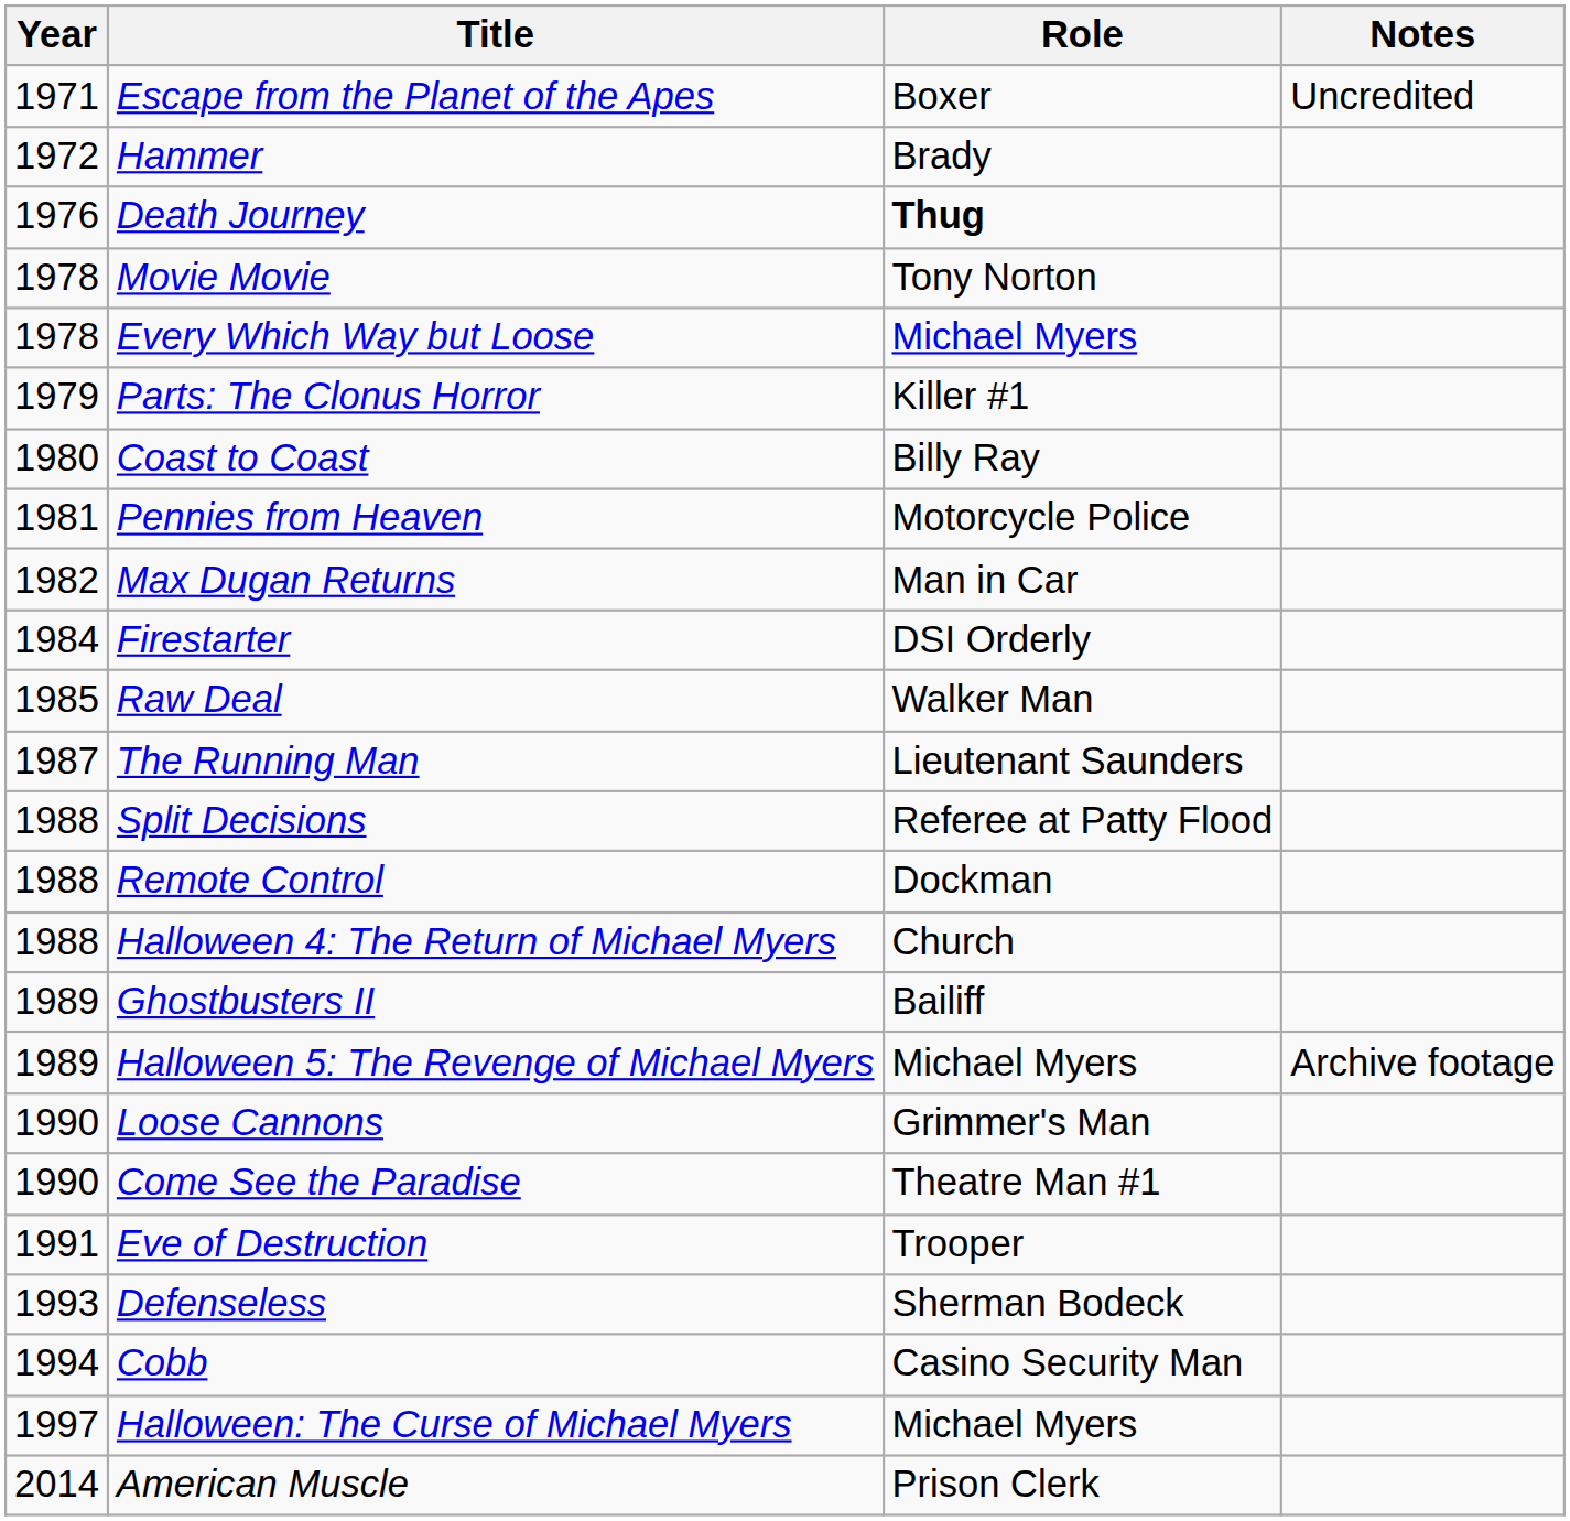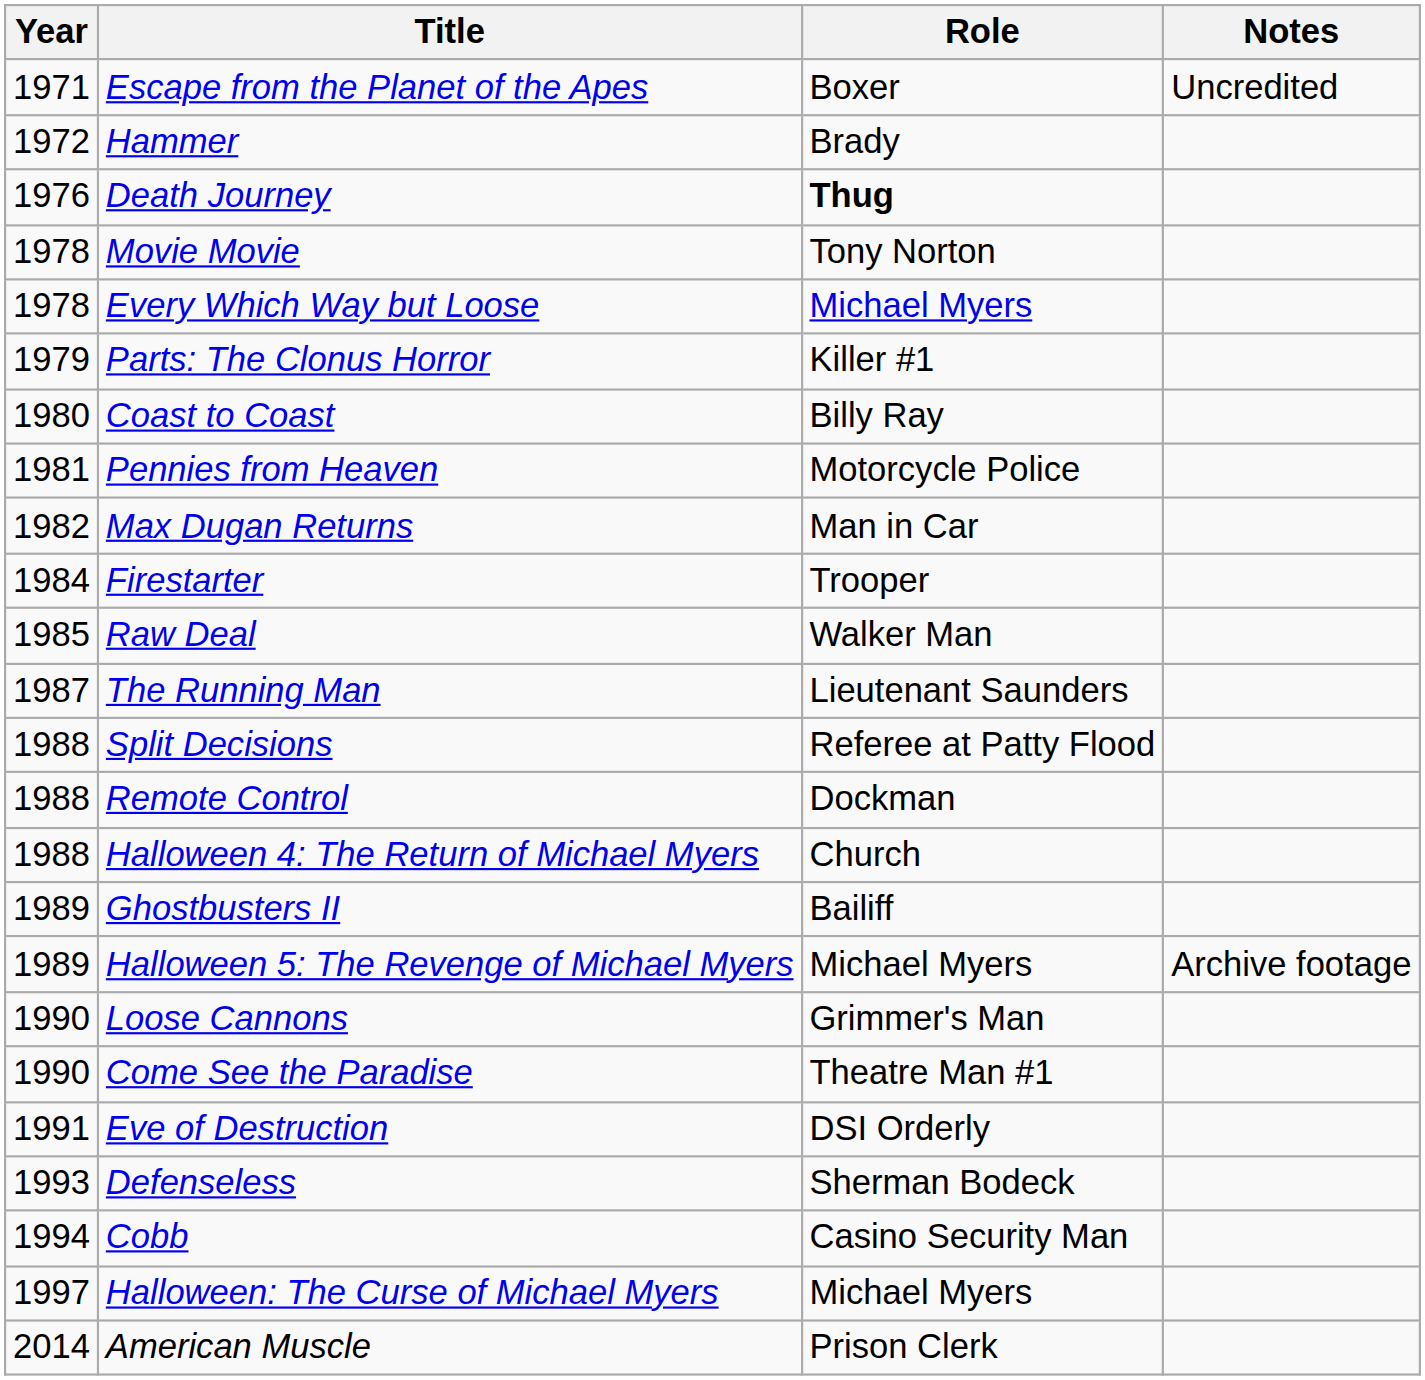Firestarter | Role: DSI Orderly -> Trooper
Eve of Destruction | Role: Trooper -> DSI Orderly
